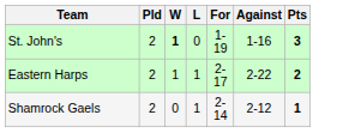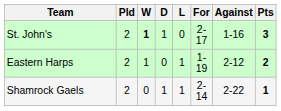+ column: D | 1 | 0 | 1
St. John's | For: 1-19 -> 2-17
Eastern Harps | For: 2-17 -> 1-19
Eastern Harps | Against: 2-22 -> 2-12
Shamrock Gaels | Against: 2-12 -> 2-22
